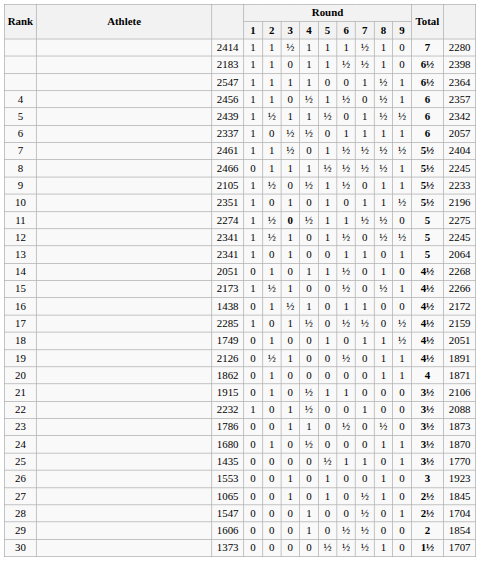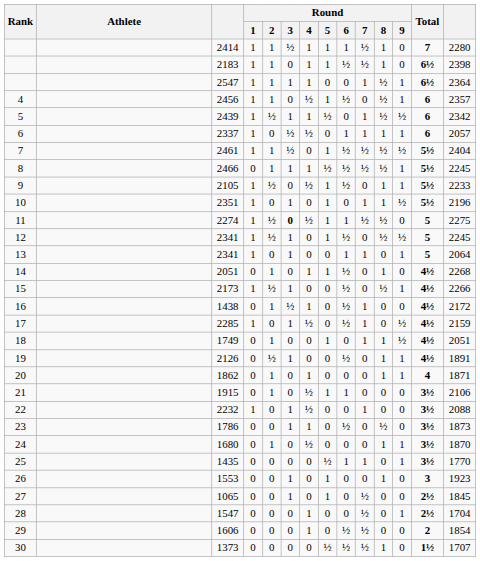1438 | Round / 6: 1 -> ½
2285 | Round / 7: ½ -> 1
1862 | Round / 4: 0 -> 1
1065 | Round / 8: 1 -> 0
